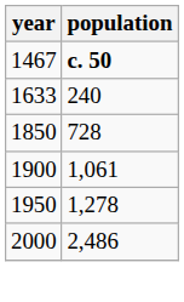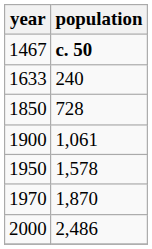1950 | population: 1,278 -> 1,578
+ row: 1970 | 1,870
